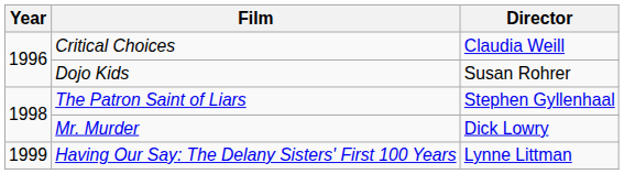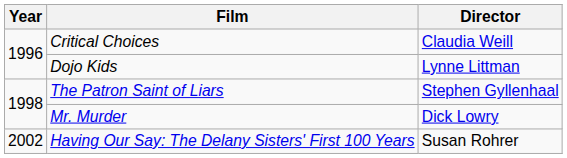Dojo Kids | Director: Susan Rohrer -> Lynne Littman
Having Our Say: The Delany Sisters' First 100 Years | Year: 1999 -> 2002
Having Our Say: The Delany Sisters' First 100 Years | Director: Lynne Littman -> Susan Rohrer
